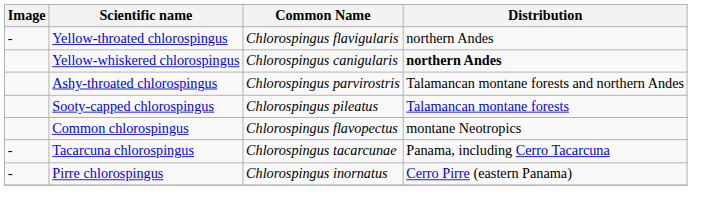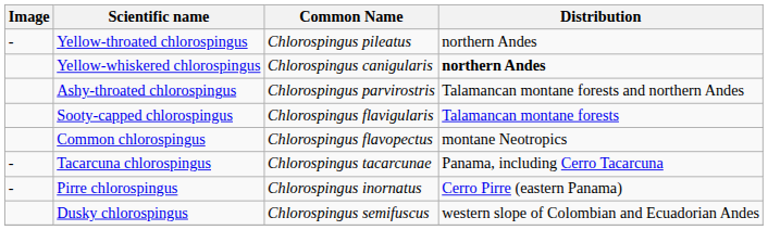Yellow-throated chlorospingus | Common Name: Chlorospingus flavigularis -> Chlorospingus pileatus
Sooty-capped chlorospingus | Common Name: Chlorospingus pileatus -> Chlorospingus flavigularis
+ row: Dusky chlorospingus | Chlorospingus semifuscus | western slope of Colombian and Ecuadorian Andes
